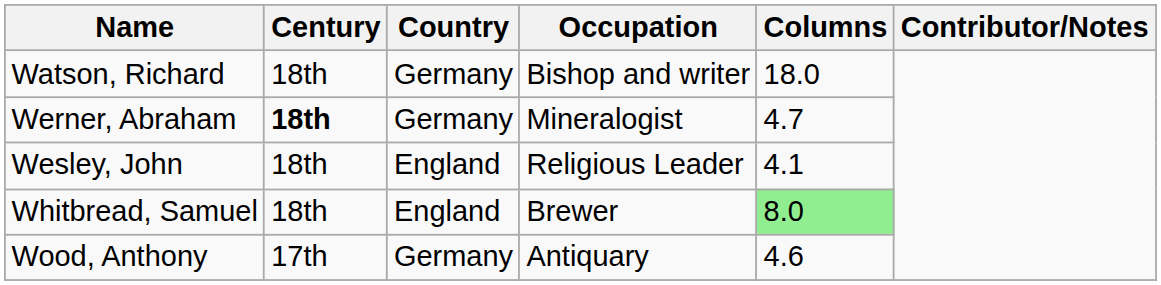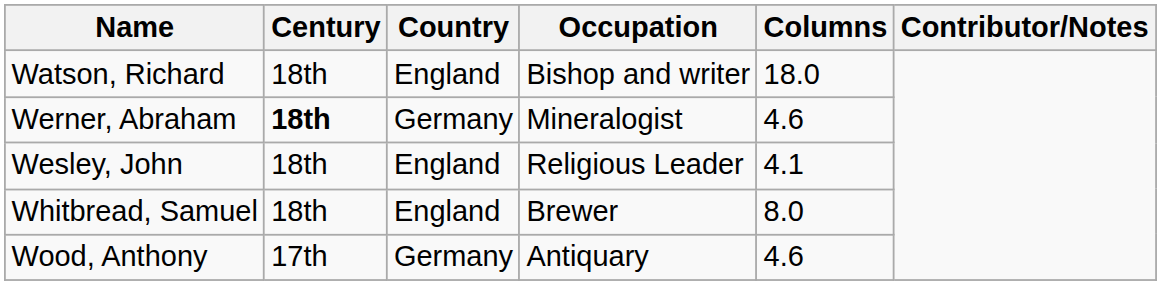Watson, Richard | Country: Germany -> England
Werner, Abraham | Columns: 4.7 -> 4.6
Whitbread, Samuel | Columns: lightgreen background -> no background
